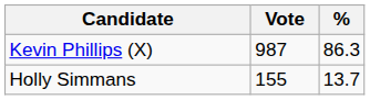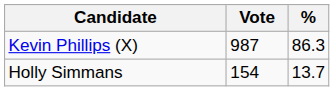Holly Simmans | Vote: 155 -> 154
